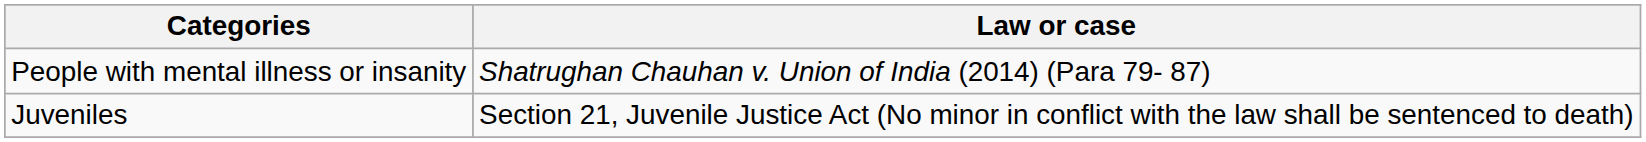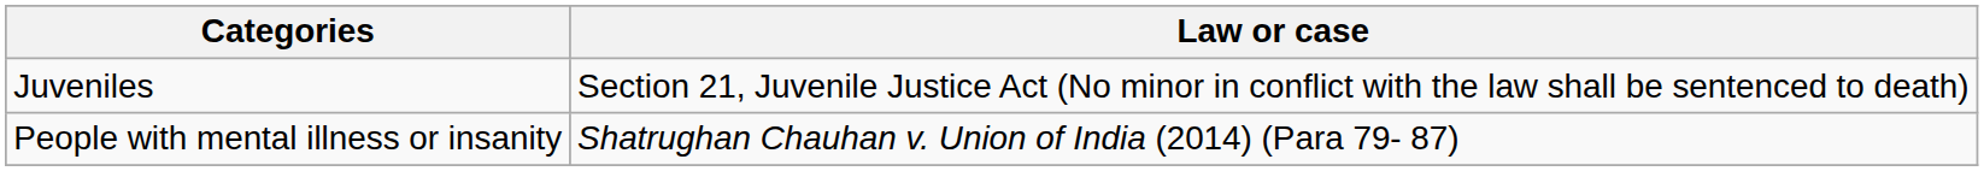rows swapped: Juveniles <-> People with mental illness or insanity
